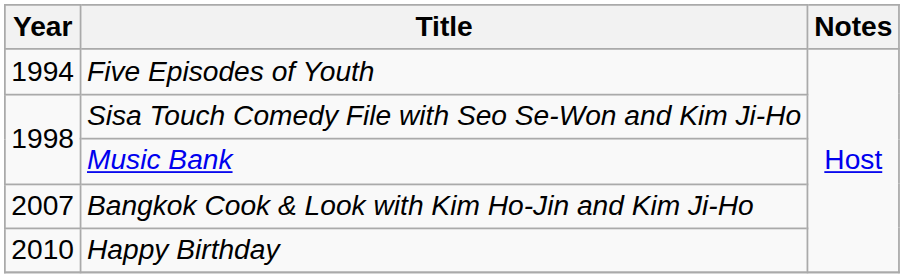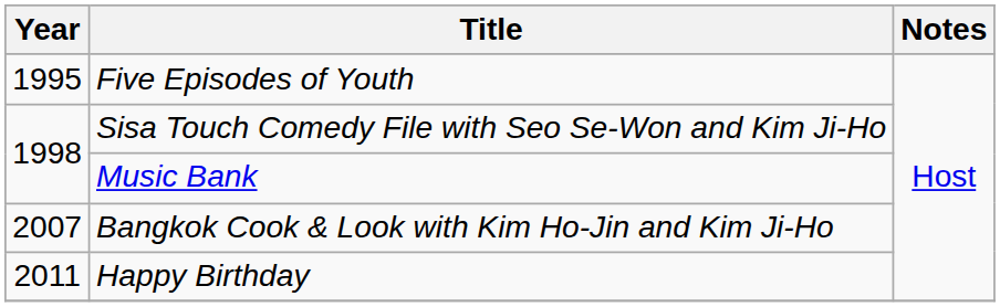Five Episodes of Youth | Year: 1994 -> 1995
Happy Birthday | Year: 2010 -> 2011
